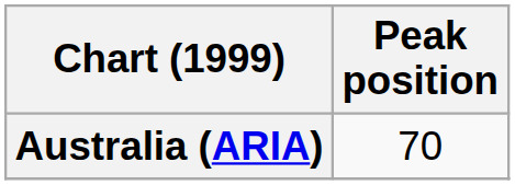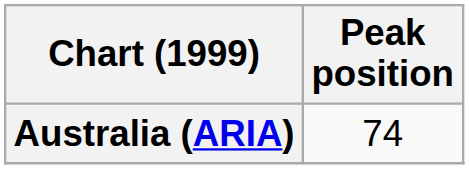Australia (ARIA) | Peak position: 70 -> 74
